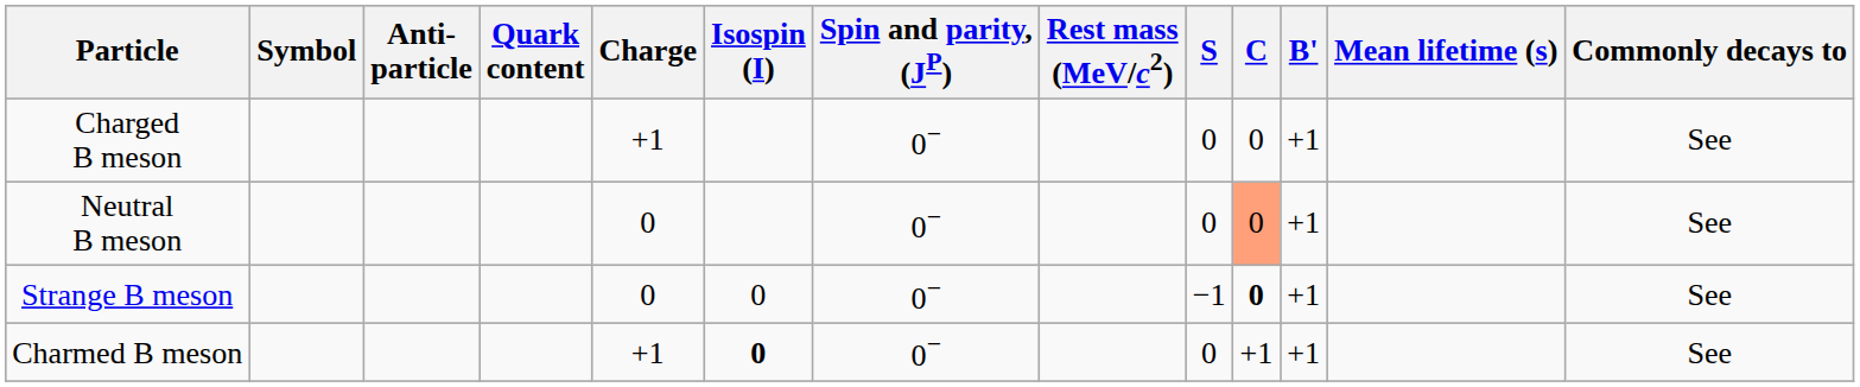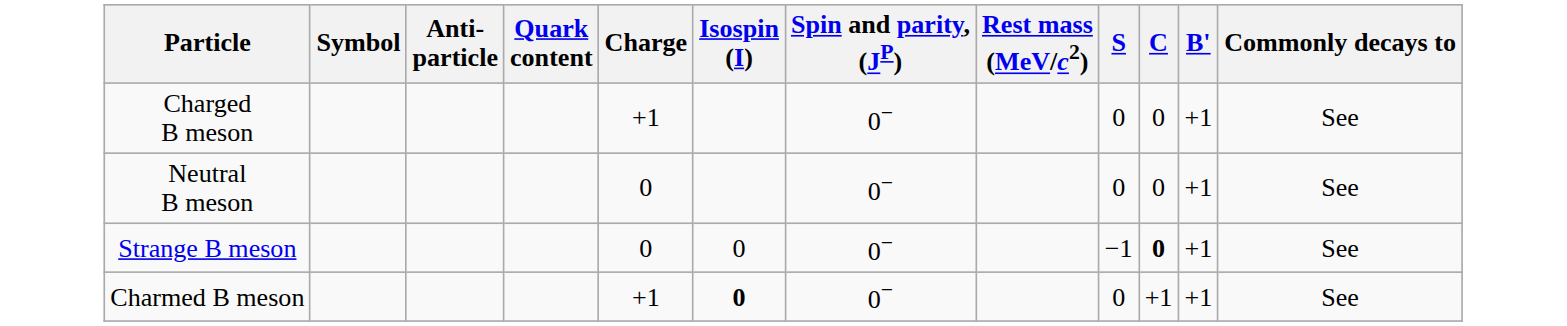- column: Mean lifetime (s)
Neutral B meson | C: lightsalmon background -> no background
